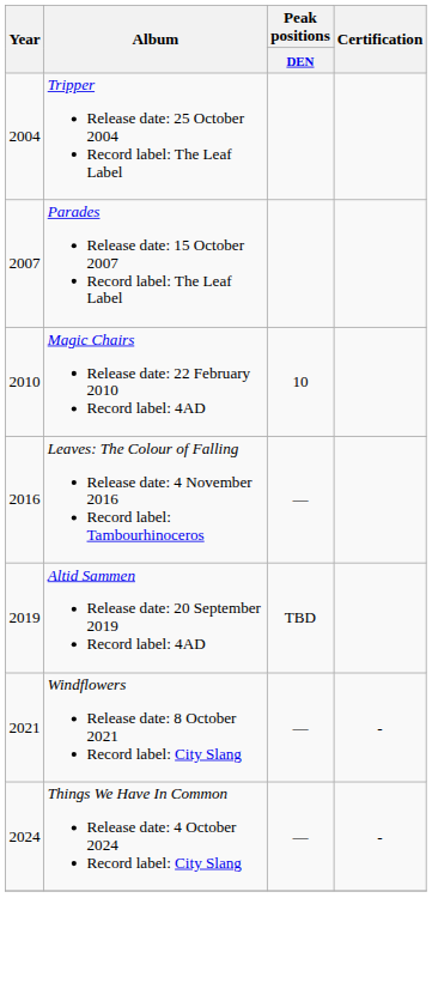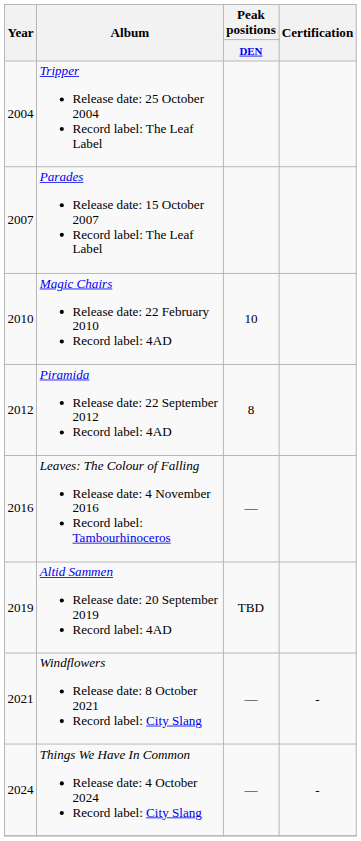+ row: 2012 | Piramida Release date: 22 September 2012 Record label: 4AD | 8
